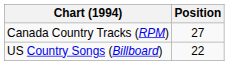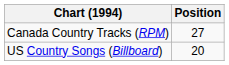US Country Songs (Billboard) | Position: 22 -> 20
